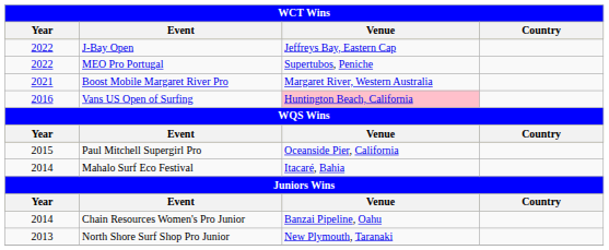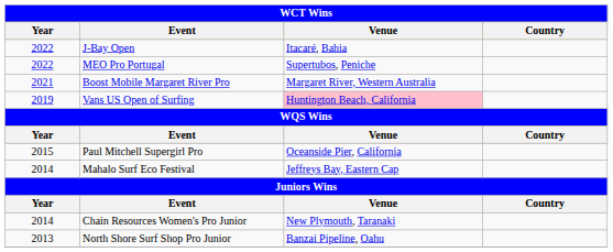J-Bay Open | Venue: Jeffreys Bay, Eastern Cap -> Itacaré, Bahia
Vans US Open of Surfing | Year: 2016 -> 2019
Mahalo Surf Eco Festival | Venue: Itacaré, Bahia -> Jeffreys Bay, Eastern Cap
Chain Resources Women's Pro Junior | Venue: Banzai Pipeline, Oahu -> New Plymouth, Taranaki
North Shore Surf Shop Pro Junior | Venue: New Plymouth, Taranaki -> Banzai Pipeline, Oahu
